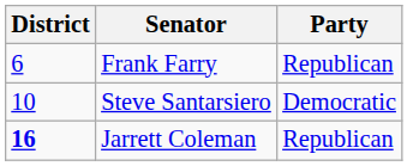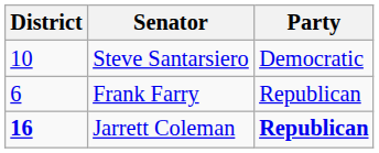rows swapped: Frank Farry <-> Steve Santarsiero
Jarrett Coleman | Party: normal -> bold
